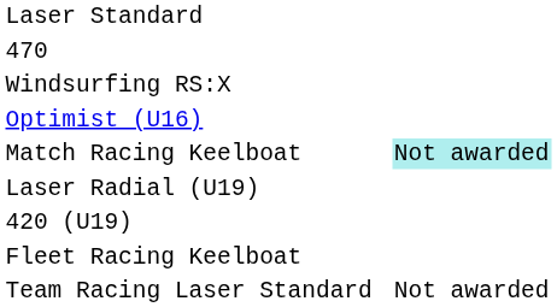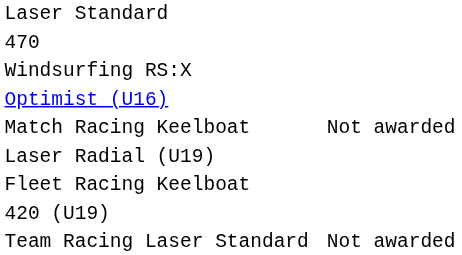Match Racing Keelboat | column 4: paleturquoise background -> no background
rows swapped: 420 (U19) <-> Fleet Racing Keelboat
